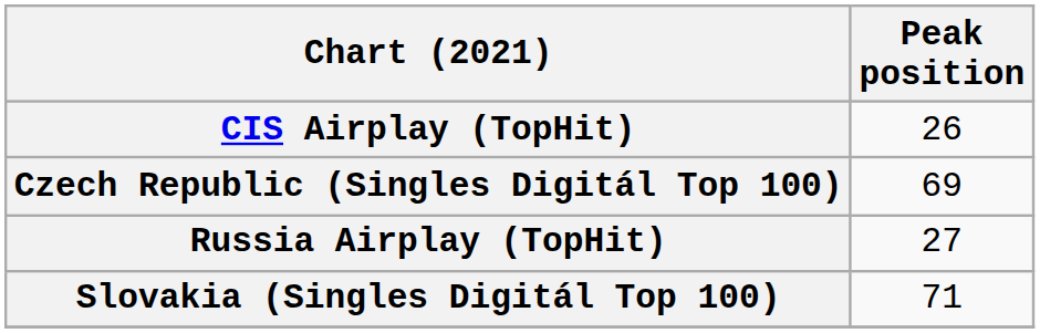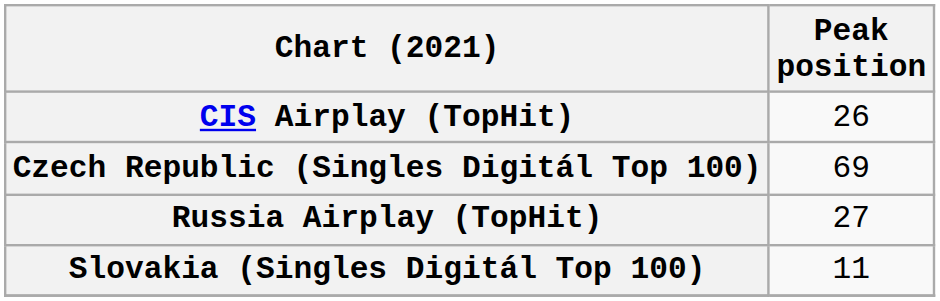Slovakia (Singles Digitál Top 100) | Peak position: 71 -> 11
